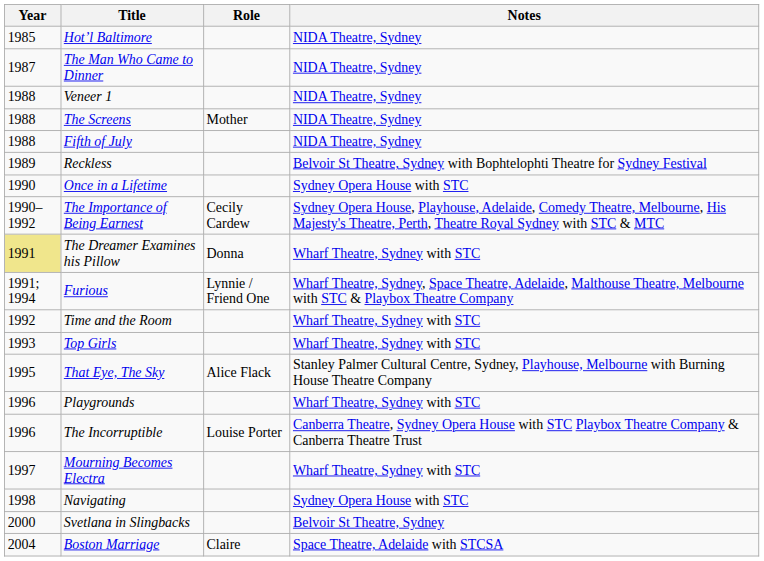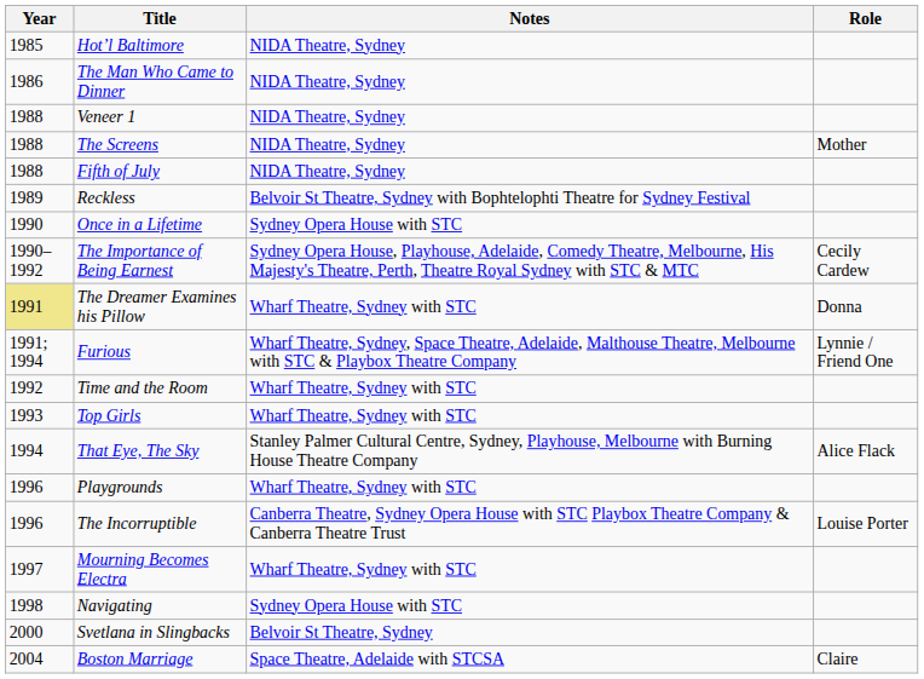columns swapped: Role <-> Notes
The Man Who Came to Dinner | Year: 1987 -> 1986
That Eye, The Sky | Year: 1995 -> 1994
